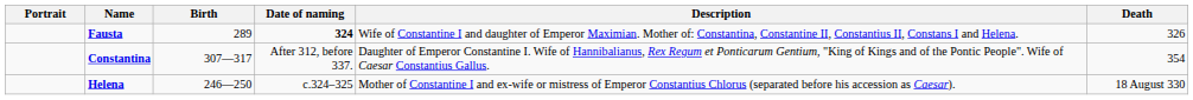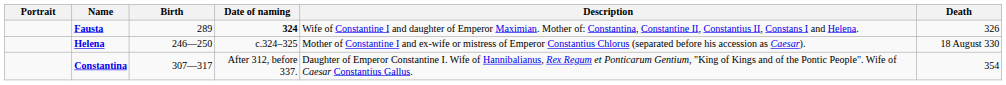rows swapped: Helena <-> Constantina
